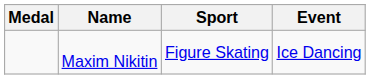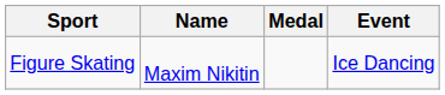columns swapped: Medal <-> Sport
